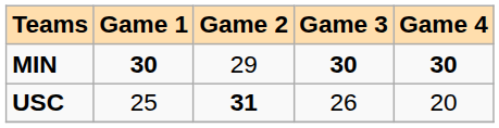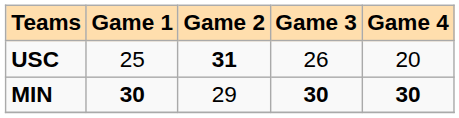rows swapped: MIN <-> USC
